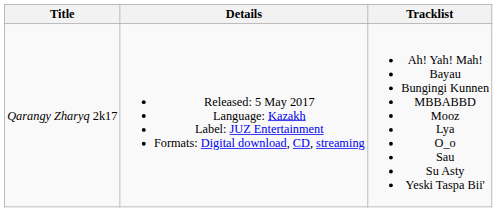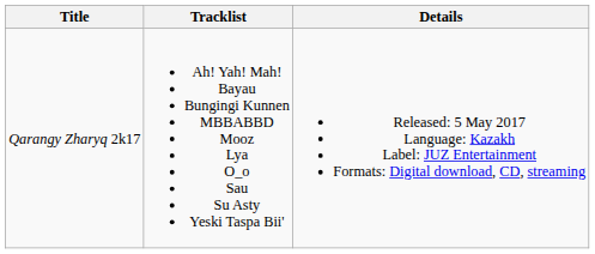columns swapped: Details <-> Tracklist
